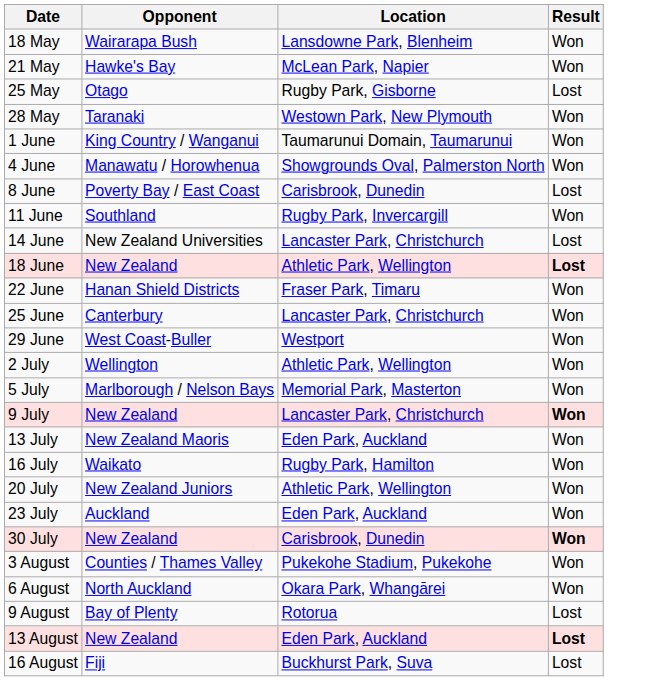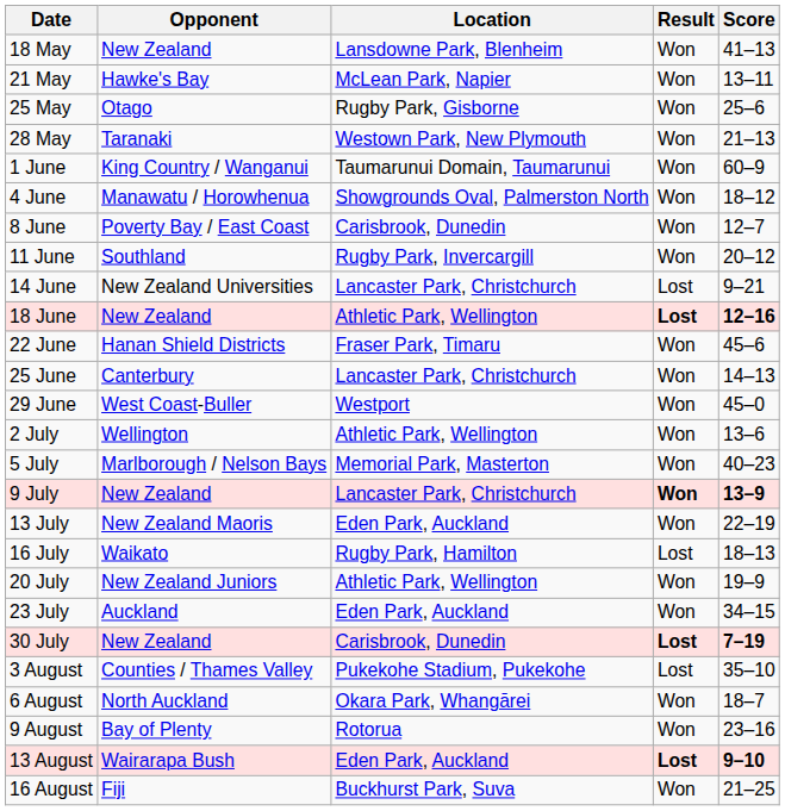+ column: Score | 41–13 | 13–11 | 25–6 | 21–13 | 60–9 | 18–12 | 12–7 | 20–12 | 9–21 | 12–16 | 45–6 | 14–13 | 45–0 | 13–6 | 40–23 | 13–9 | 22–19 | 18–13 | 19–9 | 34–15 | 7–19 | 35–10 | 18–7 | 23–16 | 9–10 | 21–25
18 May | Opponent: Wairarapa Bush -> New Zealand
25 May | Result: Lost -> Won
8 June | Result: Lost -> Won
16 July | Result: Won -> Lost
30 July | Result: Won -> Lost
3 August | Result: Won -> Lost
9 August | Result: Lost -> Won
13 August | Opponent: New Zealand -> Wairarapa Bush
16 August | Result: Lost -> Won
